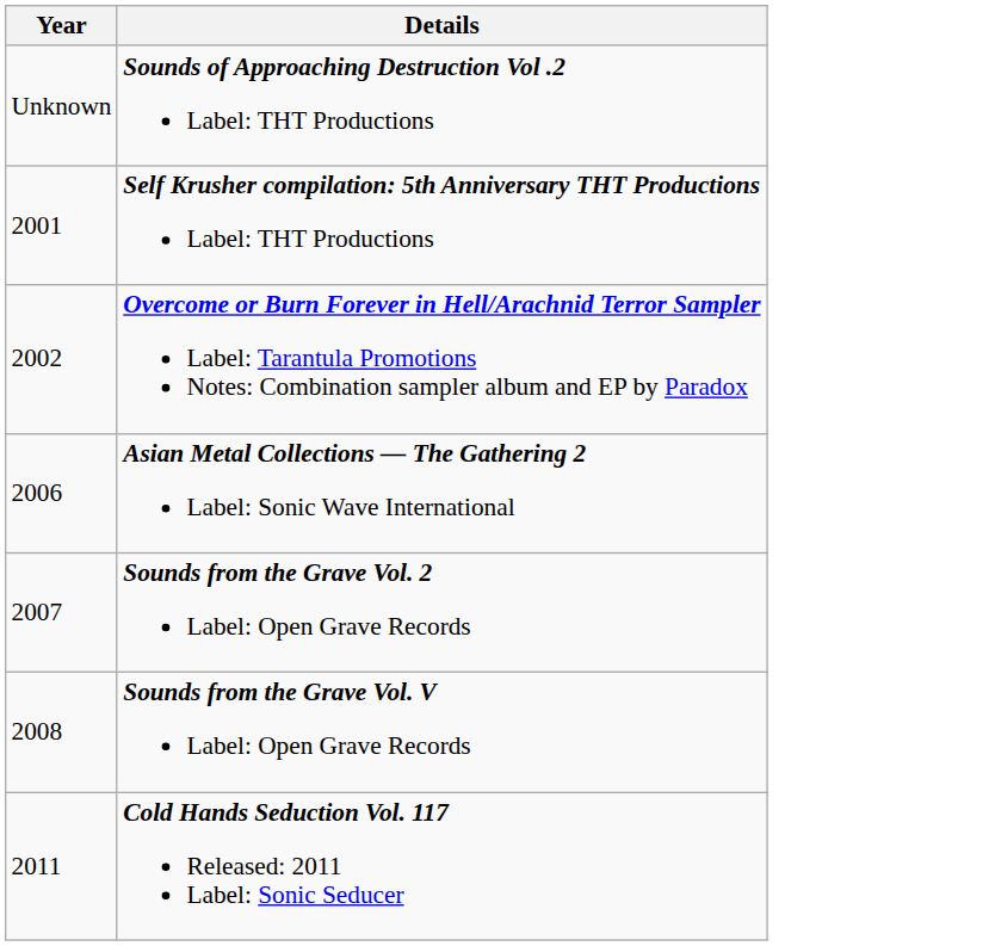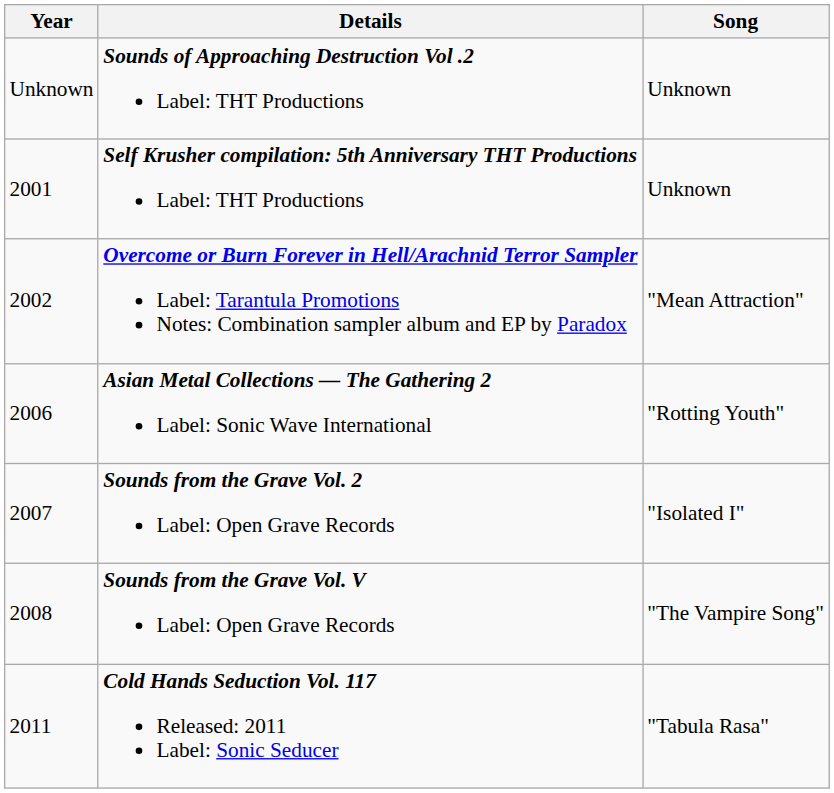+ column: Song | Unknown | Unknown | "Mean Attraction" | "Rotting Youth" | "Isolated I" | "The Vampire Song" | "Tabula Rasa"
